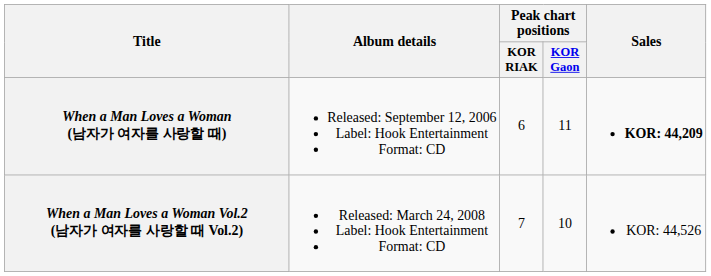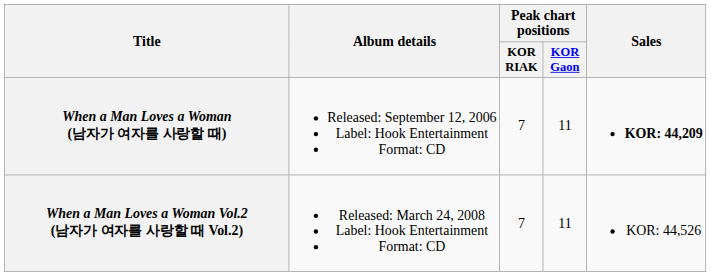When a Man Loves a Woman (남자가 여자를 사랑할 때) | Peak chart positions / KOR RIAK: 6 -> 7
When a Man Loves a Woman Vol.2 (남자가 여자를 사랑할 때 Vol.2) | Peak chart positions / KOR Gaon: 10 -> 11
